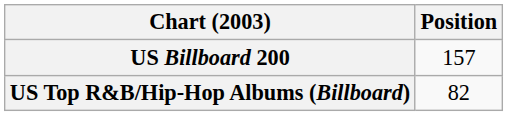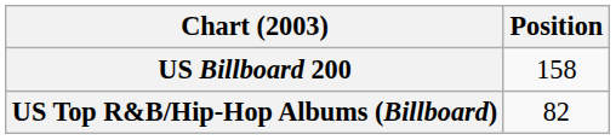US Billboard 200 | Position: 157 -> 158
